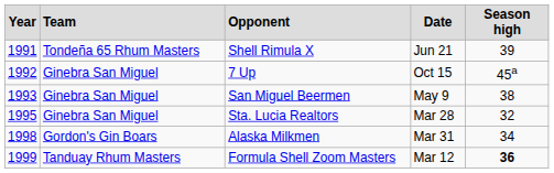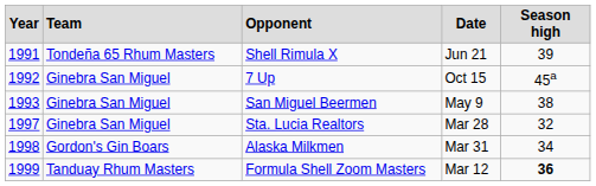Sta. Lucia Realtors | Year: 1995 -> 1997
